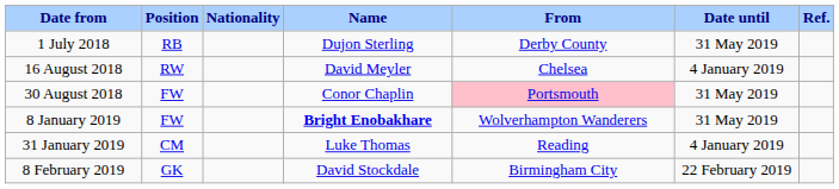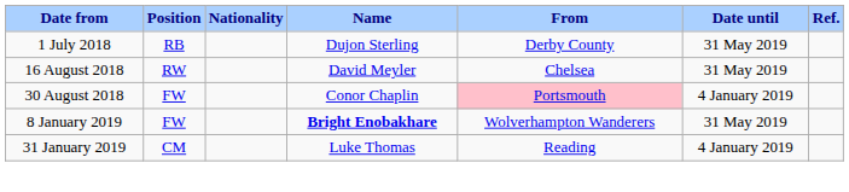16 August 2018 | Date until: 4 January 2019 -> 31 May 2019
30 August 2018 | Date until: 31 May 2019 -> 4 January 2019
- row: 8 February 2019 | GK | David Stockdale | Birmingham City | 22 February 2019
